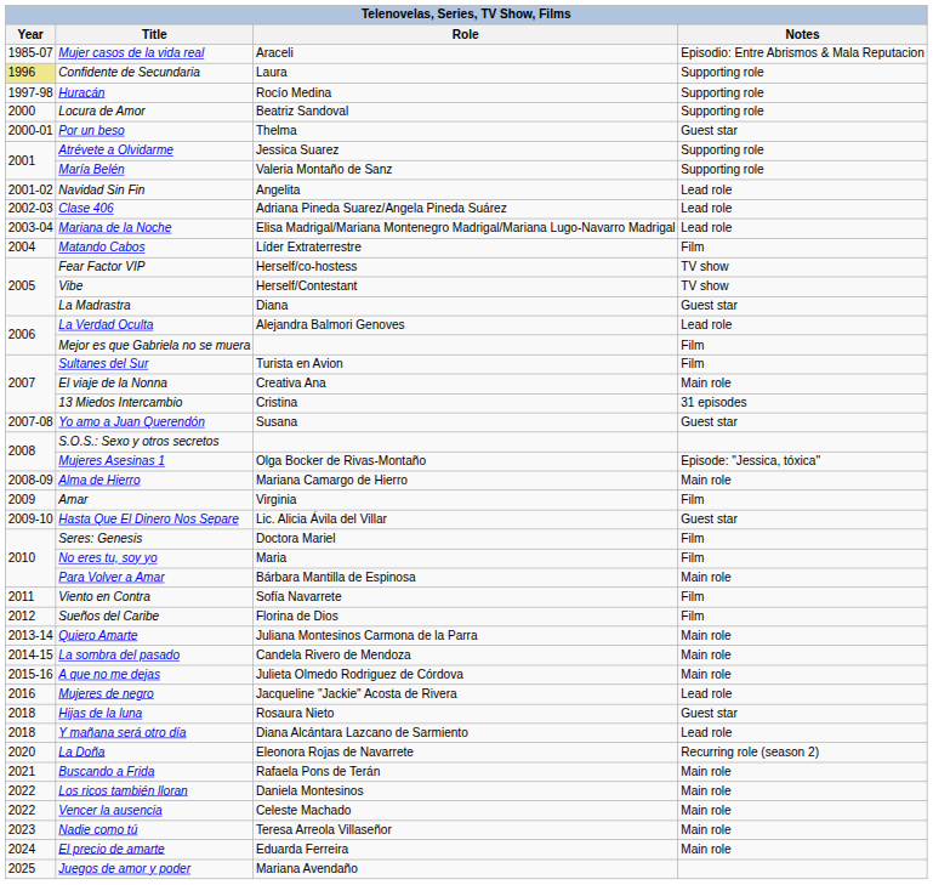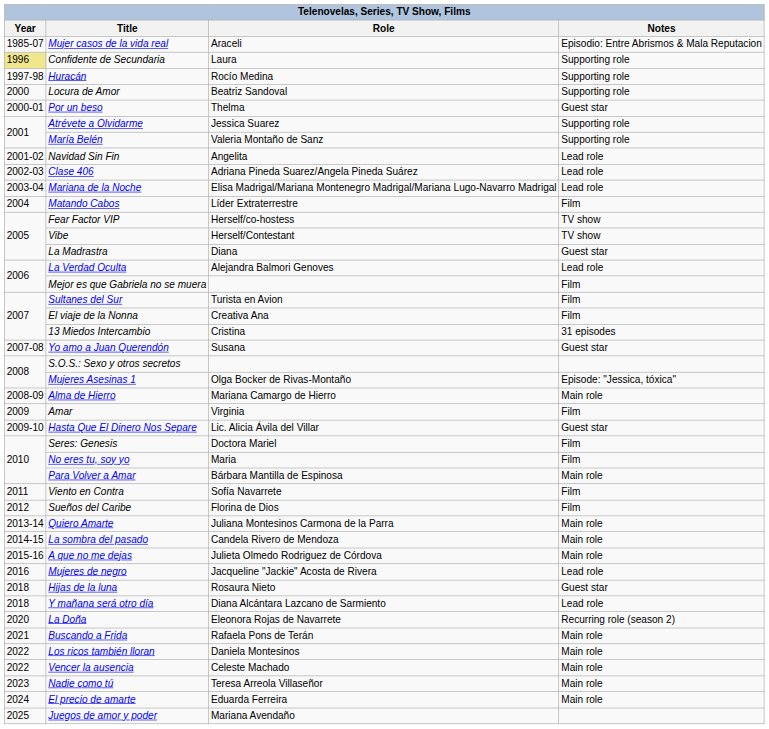El viaje de la Nonna | Notes: Main role -> Film
